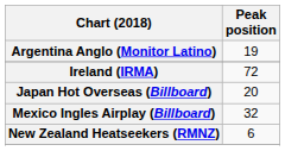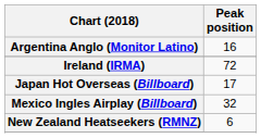Argentina Anglo (Monitor Latino) | Peak position: 19 -> 16
Japan Hot Overseas (Billboard) | Peak position: 20 -> 17
